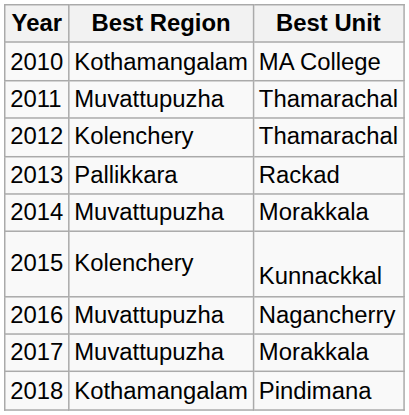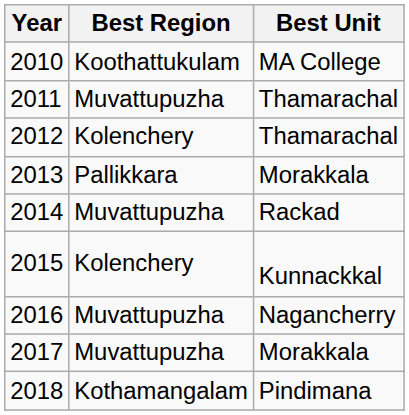2010 | Best Region: Kothamangalam -> Koothattukulam
2013 | Best Unit: Rackad -> Morakkala
2014 | Best Unit: Morakkala -> Rackad
